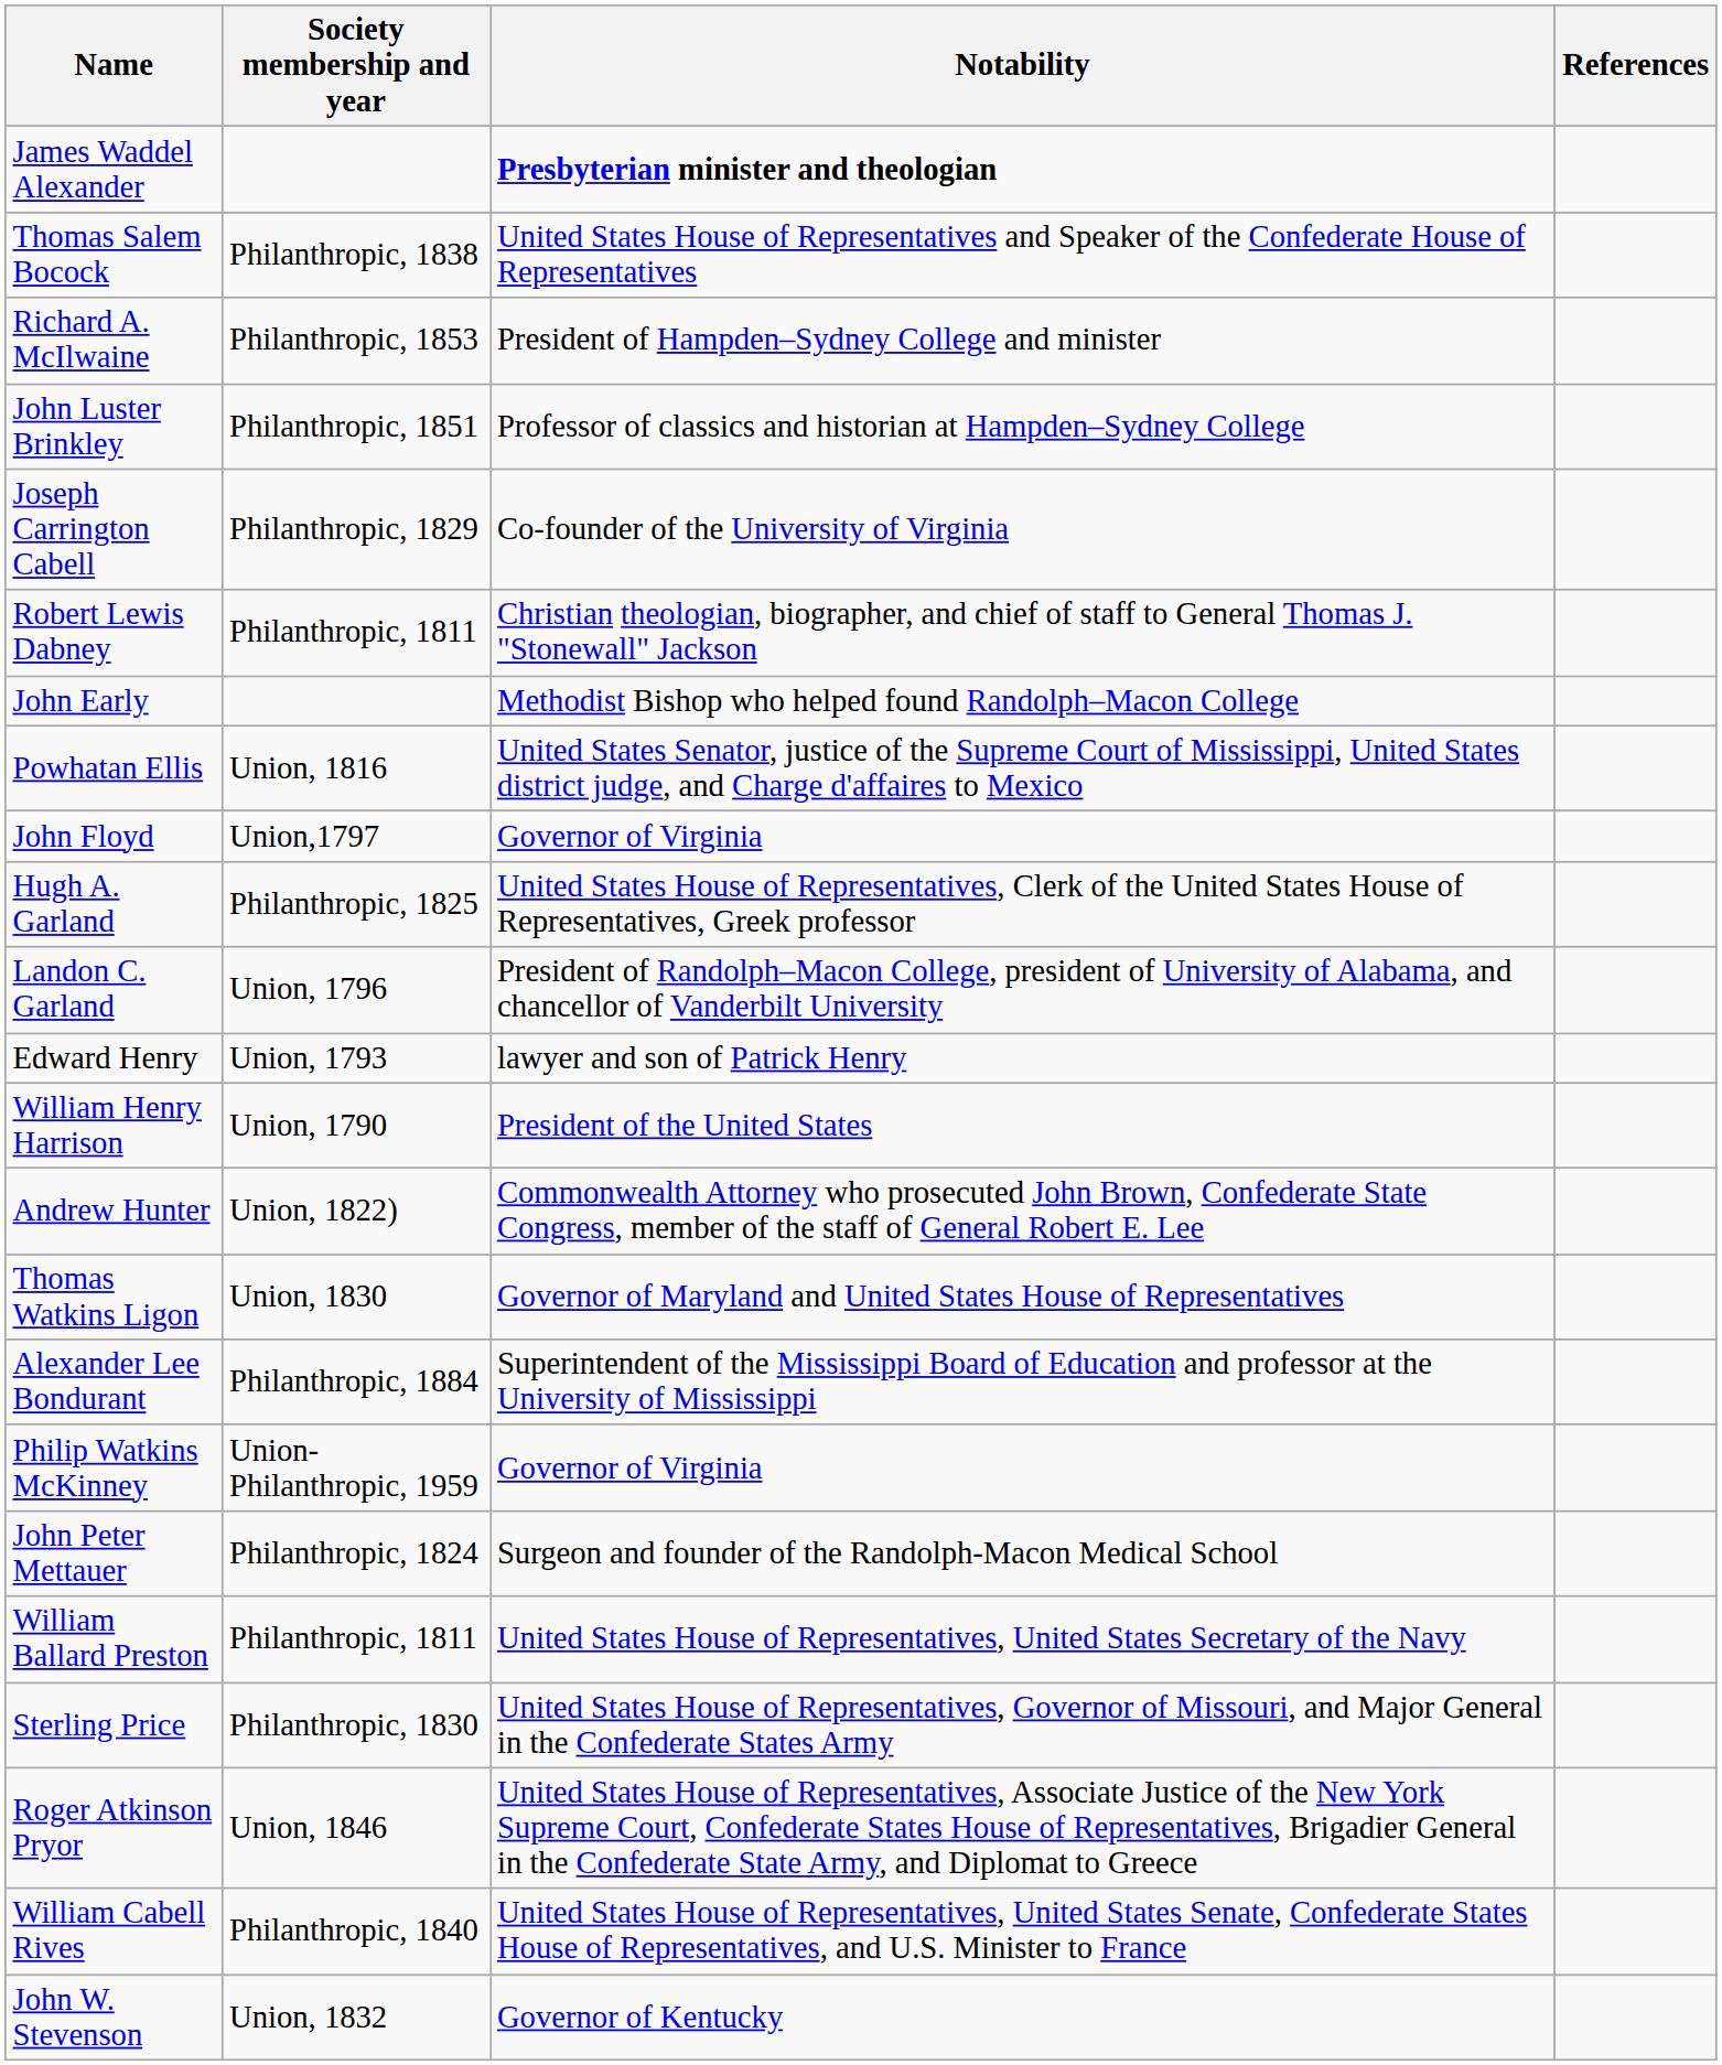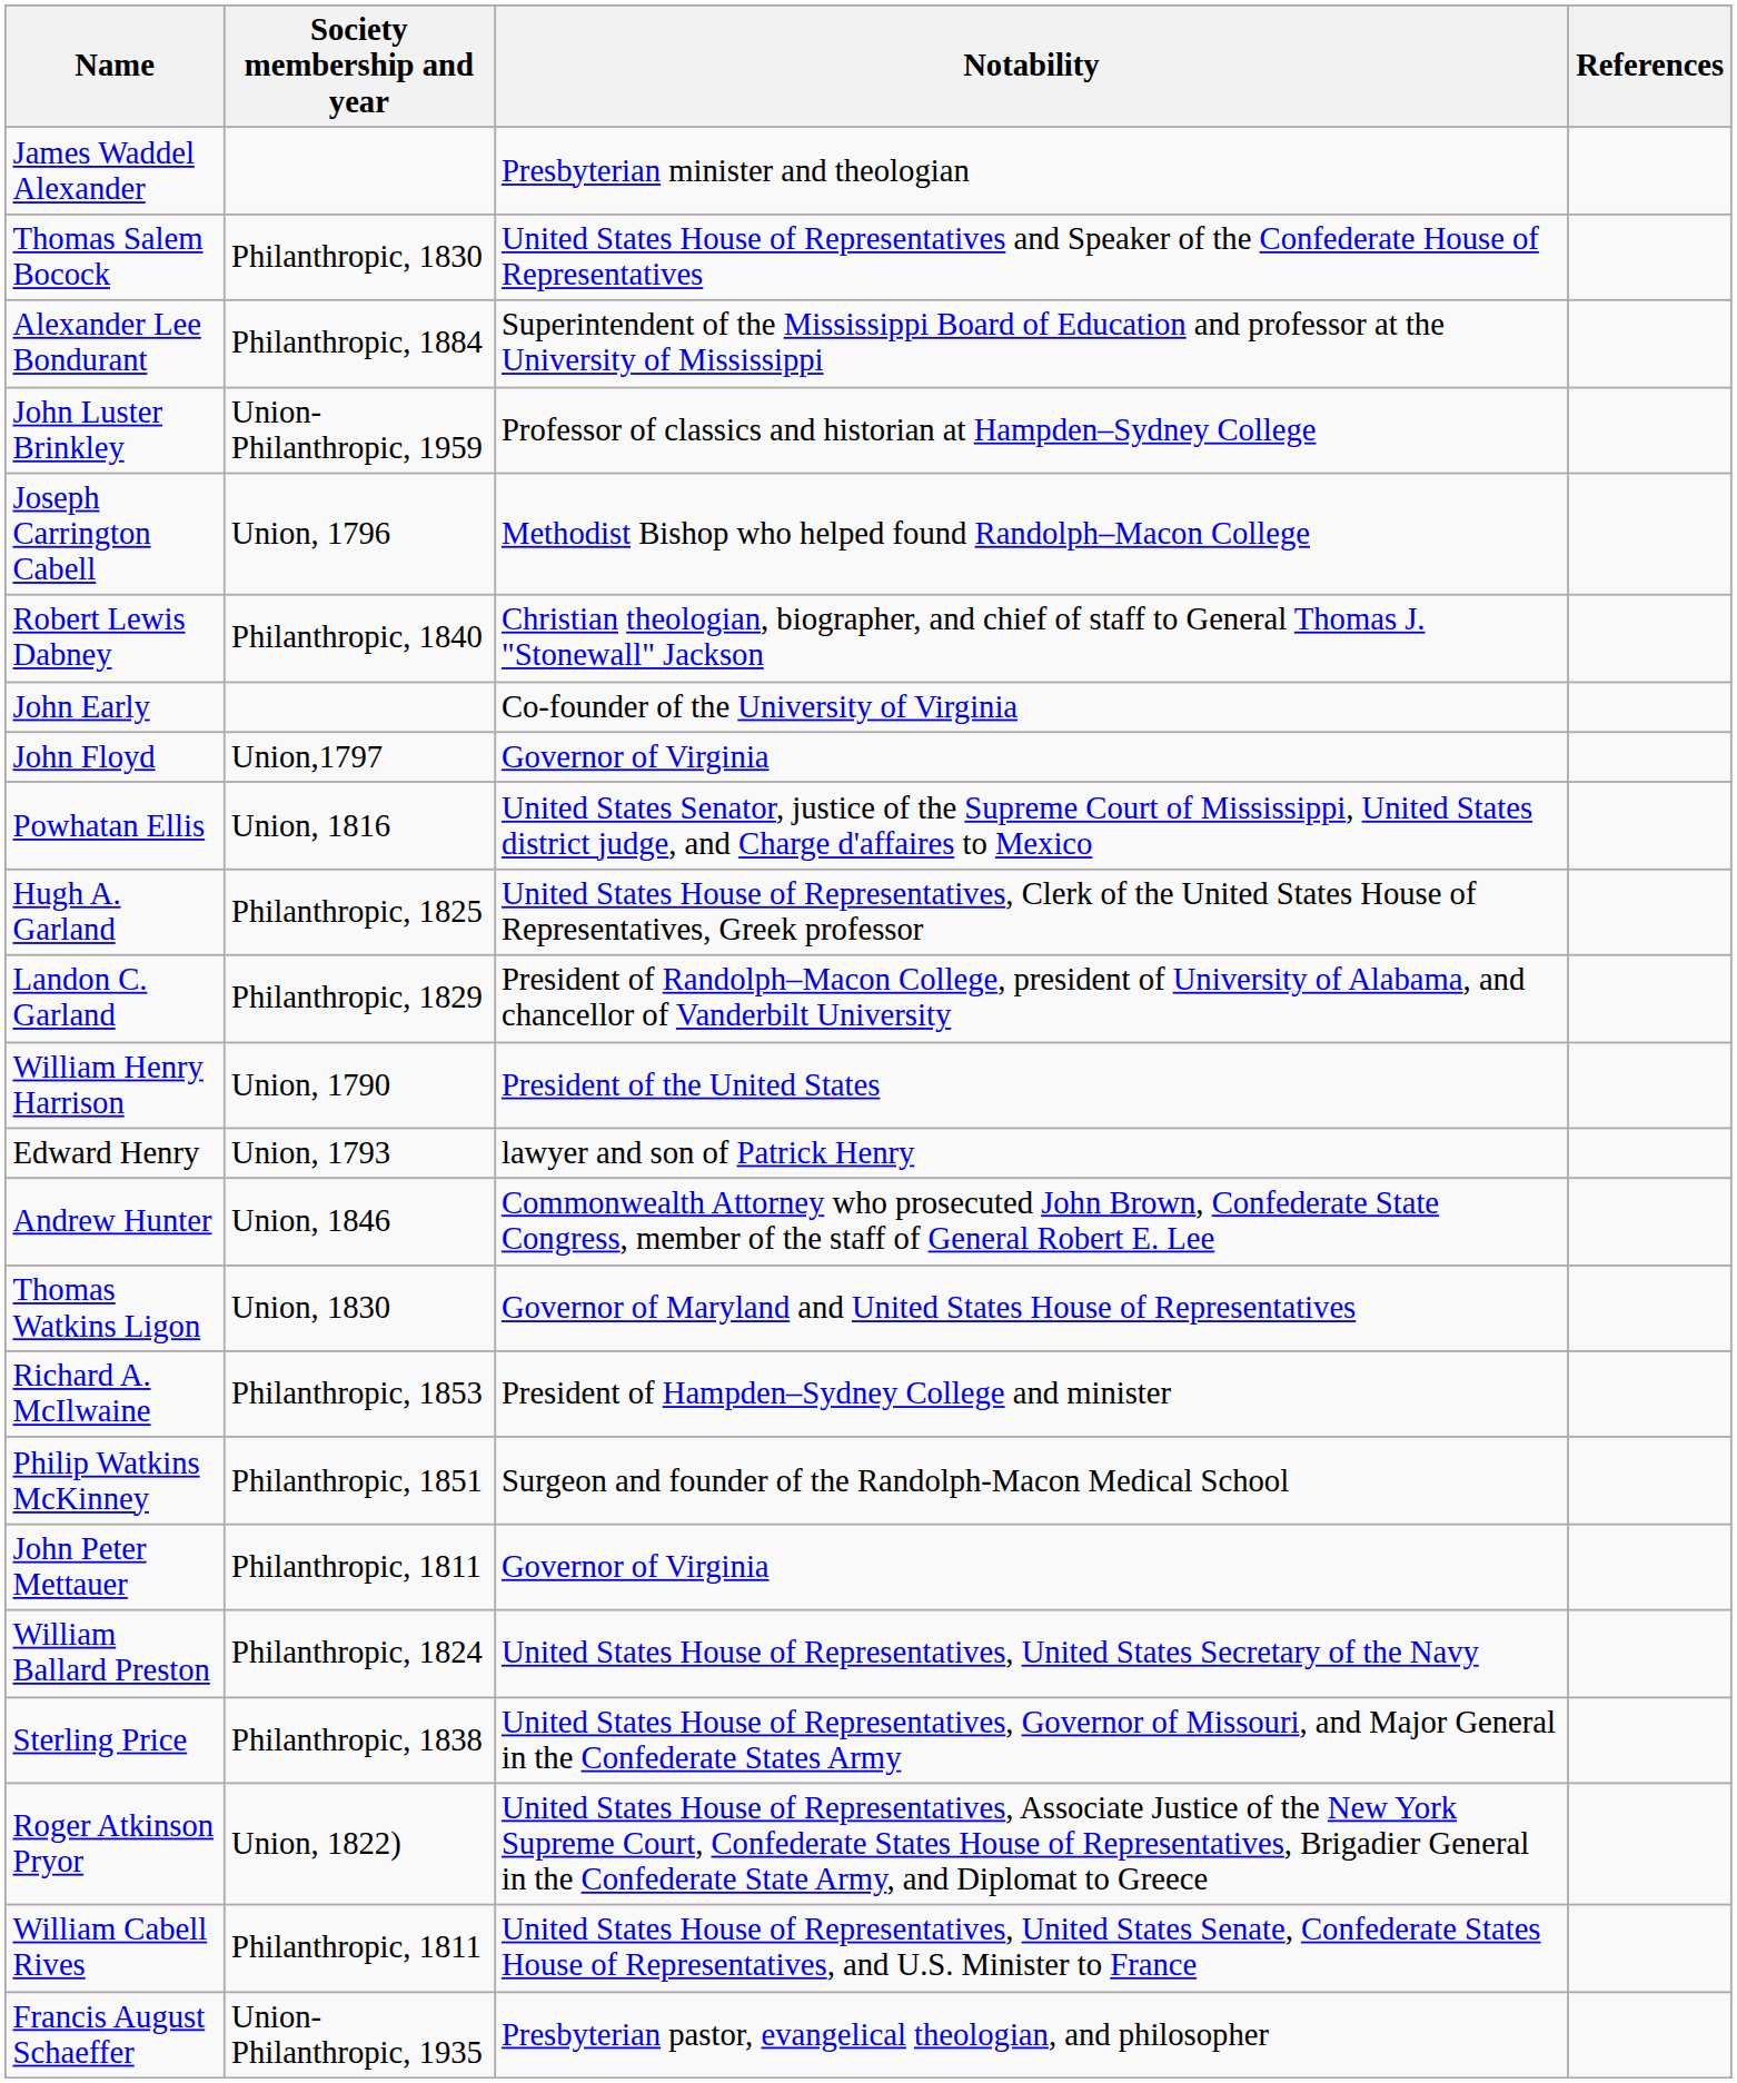James Waddel Alexander | Notability: bold -> normal
Thomas Salem Bocock | Society membership and year: Philanthropic, 1838 -> Philanthropic, 1830
rows swapped: Alexander Lee Bondurant <-> Richard A. McIlwaine
John Luster Brinkley | Society membership and year: Philanthropic, 1851 -> Union-Philanthropic, 1959
Joseph Carrington Cabell | Society membership and year: Philanthropic, 1829 -> Union, 1796
Joseph Carrington Cabell | Notability: Co-founder of the University of Virginia -> Methodist Bishop who helped found Randolph–Macon College
Robert Lewis Dabney | Society membership and year: Philanthropic, 1811 -> Philanthropic, 1840
John Early | Notability: Methodist Bishop who helped found Randolph–Macon College -> Co-founder of the University of Virginia
rows swapped: Powhatan Ellis <-> John Floyd
Landon C. Garland | Society membership and year: Union, 1796 -> Philanthropic, 1829
rows swapped: William Henry Harrison <-> Edward Henry
Andrew Hunter | Society membership and year: Union, 1822) -> Union, 1846
Philip Watkins McKinney | Society membership and year: Union-Philanthropic, 1959 -> Philanthropic, 1851
Philip Watkins McKinney | Notability: Governor of Virginia -> Surgeon and founder of the Randolph-Macon Medical School
John Peter Mettauer | Society membership and year: Philanthropic, 1824 -> Philanthropic, 1811
John Peter Mettauer | Notability: Surgeon and founder of the Randolph-Macon Medical School -> Governor of Virginia
William Ballard Preston | Society membership and year: Philanthropic, 1811 -> Philanthropic, 1824
Sterling Price | Society membership and year: Philanthropic, 1830 -> Philanthropic, 1838
Roger Atkinson Pryor | Society membership and year: Union, 1846 -> Union, 1822)
William Cabell Rives | Society membership and year: Philanthropic, 1840 -> Philanthropic, 1811
+ row: Francis August Schaeffer | Union-Philanthropic, 1935 | Presbyterian pastor, evangelical theologian, and philosopher
- row: John W. Stevenson | Union, 1832 | Governor of Kentucky
